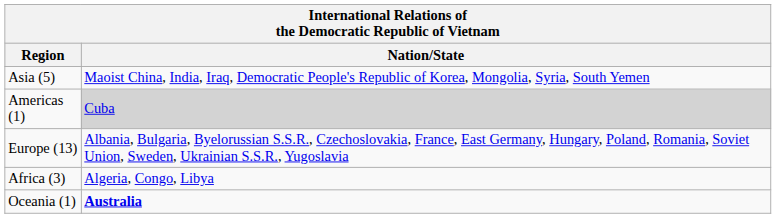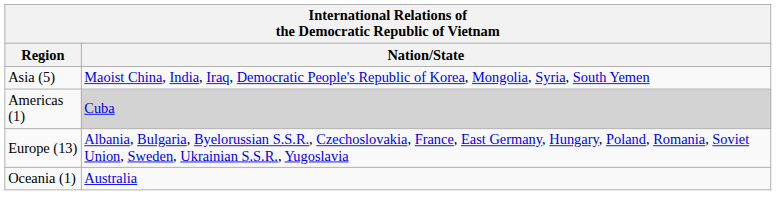- row: Africa (3) | Algeria, Congo, Libya
Oceania (1) | Nation/State: bold -> normal
